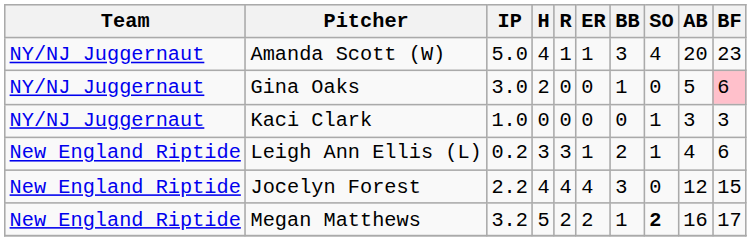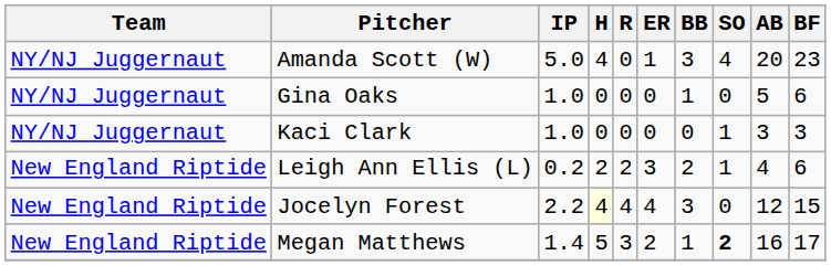Amanda Scott (W) | R: 1 -> 0
Gina Oaks | IP: 3.0 -> 1.0
Gina Oaks | H: 2 -> 0
Gina Oaks | BF: pink background -> no background
Leigh Ann Ellis (L) | H: 3 -> 2
Leigh Ann Ellis (L) | R: 3 -> 2
Leigh Ann Ellis (L) | ER: 1 -> 3
Jocelyn Forest | H: no background -> lightyellow background
Megan Matthews | IP: 3.2 -> 1.4
Megan Matthews | R: 2 -> 3
